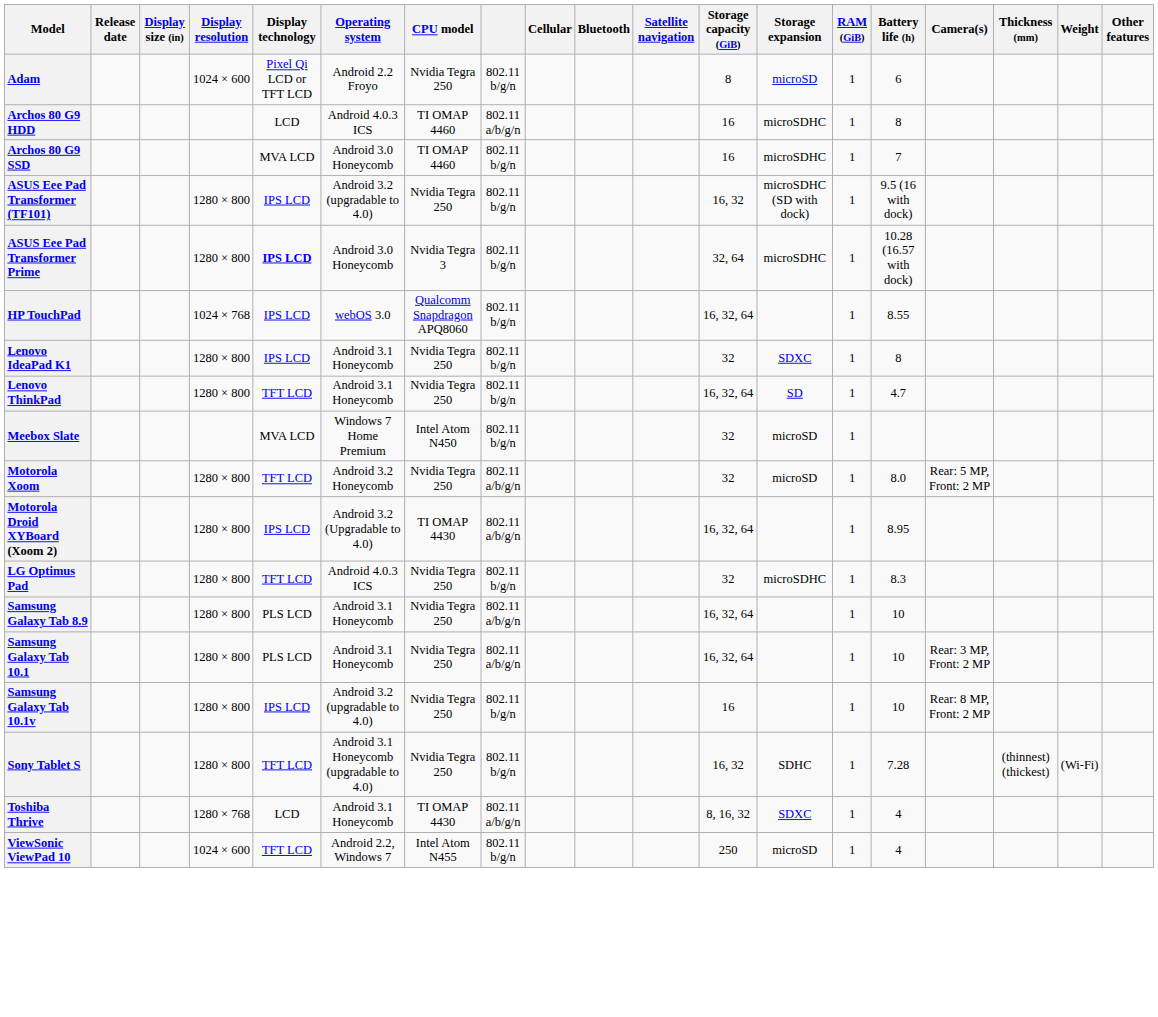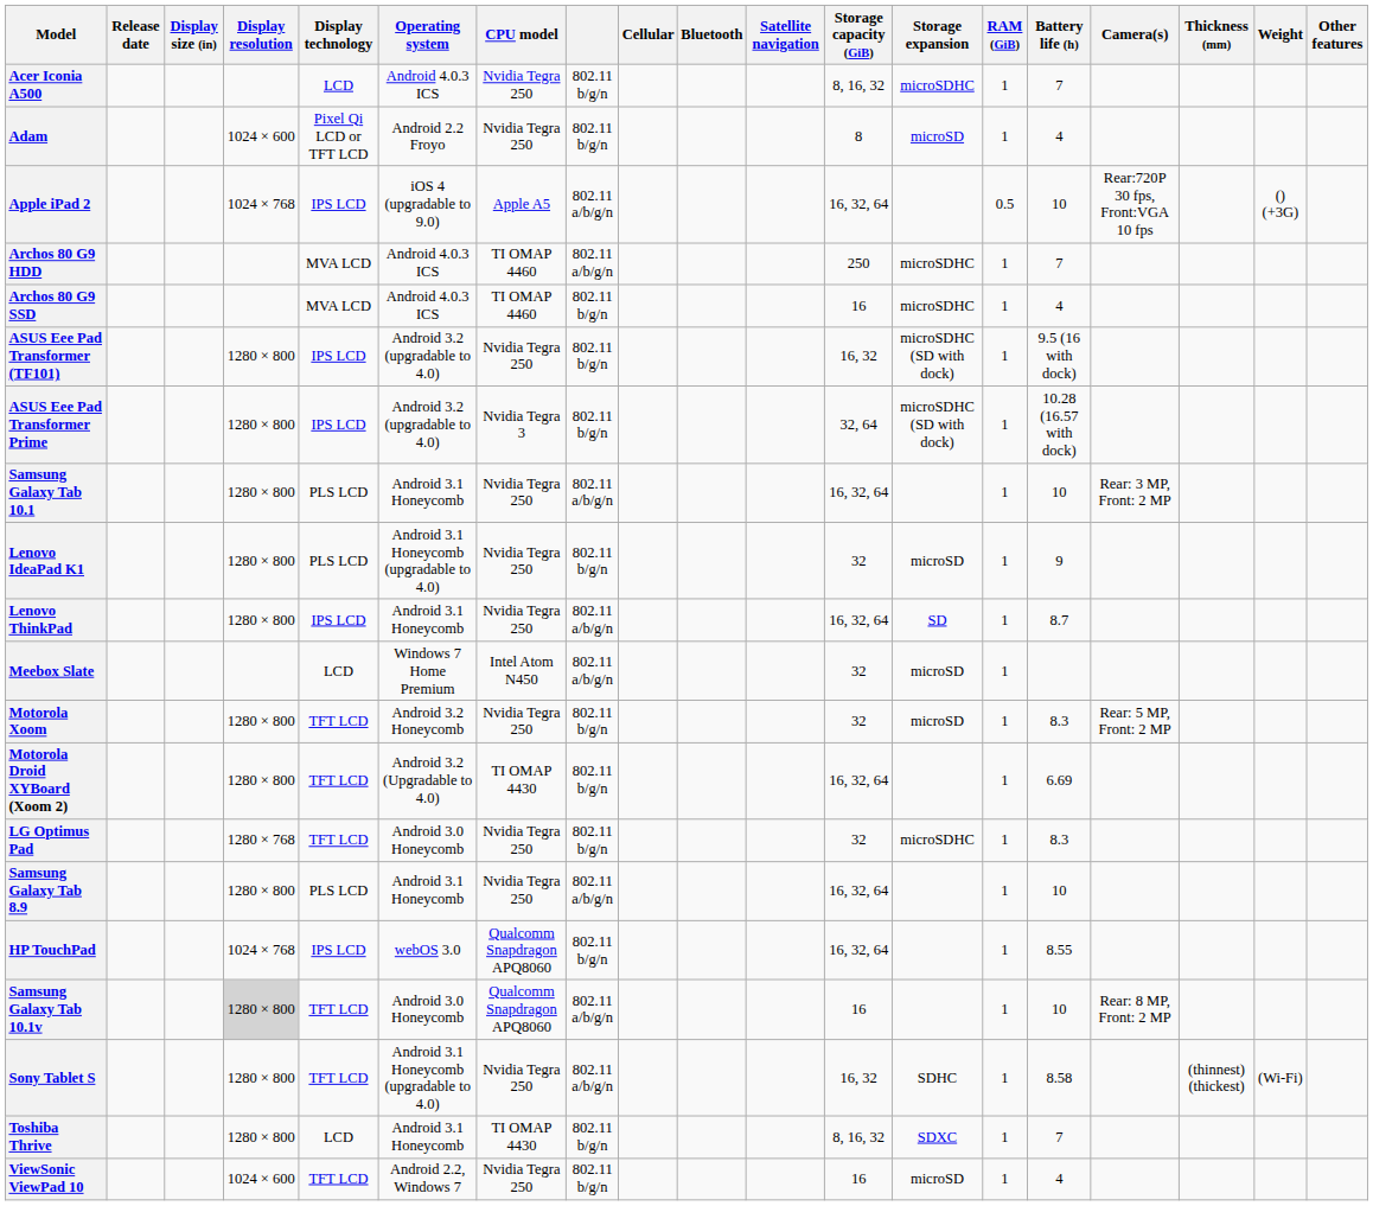+ row: Acer Iconia A500 | LCD | Android 4.0.3 ICS | Nvidia Tegra 250 | 802.11 b/g/n | 8, 16, 32 | microSDHC | 1 | 7
Adam | Battery life (h): 6 -> 4
+ row: Apple iPad 2 | 1024 × 768 | IPS LCD | iOS 4 (upgradable to 9.0) | Apple A5 | 802.11 a/b/g/n | 16, 32, 64 | 0.5 | 10 | Rear:720P 30 fps, Front:VGA 10 fps | () (+3G)
Archos 80 G9 HDD | Display technology: LCD -> MVA LCD
Archos 80 G9 HDD | Storage capacity (GiB): 16 -> 250
Archos 80 G9 HDD | Battery life (h): 8 -> 7
Archos 80 G9 SSD | Operating system: Android 3.0 Honeycomb -> Android 4.0.3 ICS
Archos 80 G9 SSD | Battery life (h): 7 -> 4
ASUS Eee Pad Transformer Prime | Display technology: bold -> normal
ASUS Eee Pad Transformer Prime | Operating system: Android 3.0 Honeycomb -> Android 3.2 (upgradable to 4.0)
ASUS Eee Pad Transformer Prime | Storage expansion: microSDHC -> microSDHC (SD with dock)
rows swapped: HP TouchPad <-> Samsung Galaxy Tab 10.1
Lenovo IdeaPad K1 | Display technology: IPS LCD -> PLS LCD
Lenovo IdeaPad K1 | Operating system: Android 3.1 Honeycomb -> Android 3.1 Honeycomb (upgradable to 4.0)
Lenovo IdeaPad K1 | Storage expansion: SDXC -> microSD
Lenovo IdeaPad K1 | Battery life (h): 8 -> 9
Lenovo ThinkPad | Display technology: TFT LCD -> IPS LCD
Lenovo ThinkPad | column 8: 802.11 b/g/n -> 802.11 a/b/g/n
Lenovo ThinkPad | Battery life (h): 4.7 -> 8.7
Meebox Slate | Display technology: MVA LCD -> LCD
Meebox Slate | column 8: 802.11 b/g/n -> 802.11 a/b/g/n
Motorola Xoom | column 8: 802.11 a/b/g/n -> 802.11 b/g/n
Motorola Xoom | Battery life (h): 8.0 -> 8.3
Motorola Droid XYBoard (Xoom 2) | Display technology: IPS LCD -> TFT LCD
Motorola Droid XYBoard (Xoom 2) | column 8: 802.11 a/b/g/n -> 802.11 b/g/n
Motorola Droid XYBoard (Xoom 2) | Battery life (h): 8.95 -> 6.69
LG Optimus Pad | Display resolution: 1280 × 800 -> 1280 × 768
LG Optimus Pad | Operating system: Android 4.0.3 ICS -> Android 3.0 Honeycomb
Samsung Galaxy Tab 10.1v | Display resolution: no background -> lightgrey background
Samsung Galaxy Tab 10.1v | Display technology: IPS LCD -> TFT LCD
Samsung Galaxy Tab 10.1v | Operating system: Android 3.2 (upgradable to 4.0) -> Android 3.0 Honeycomb
Samsung Galaxy Tab 10.1v | CPU model: Nvidia Tegra 250 -> Qualcomm Snapdragon APQ8060
Samsung Galaxy Tab 10.1v | column 8: 802.11 b/g/n -> 802.11 a/b/g/n
Sony Tablet S | column 8: 802.11 b/g/n -> 802.11 a/b/g/n
Sony Tablet S | Battery life (h): 7.28 -> 8.58
Toshiba Thrive | Display resolution: 1280 × 768 -> 1280 × 800
Toshiba Thrive | column 8: 802.11 a/b/g/n -> 802.11 b/g/n
Toshiba Thrive | Battery life (h): 4 -> 7
ViewSonic ViewPad 10 | CPU model: Intel Atom N455 -> Nvidia Tegra 250
ViewSonic ViewPad 10 | Storage capacity (GiB): 250 -> 16
